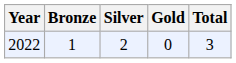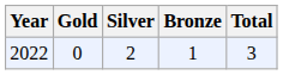columns swapped: Gold <-> Bronze
